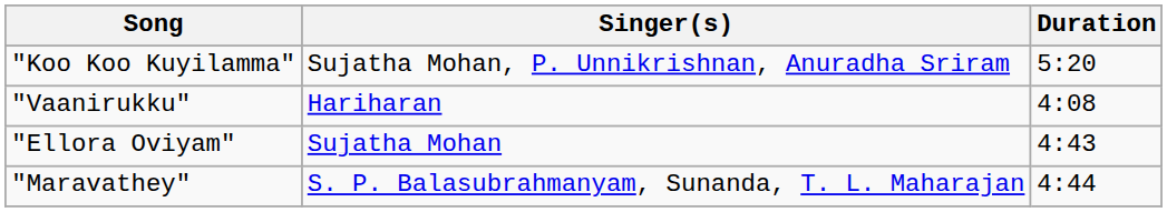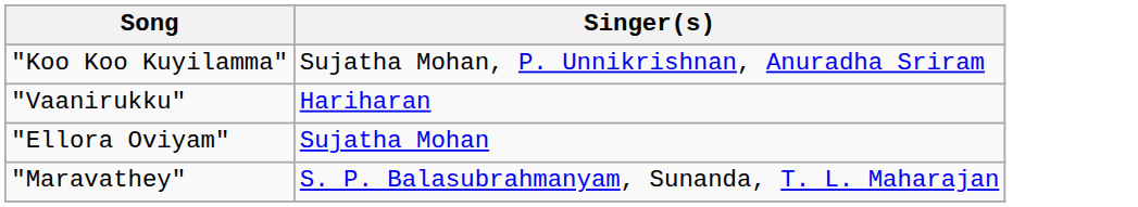- column: Duration | 5:20 | 4:08 | 4:43 | 4:44
